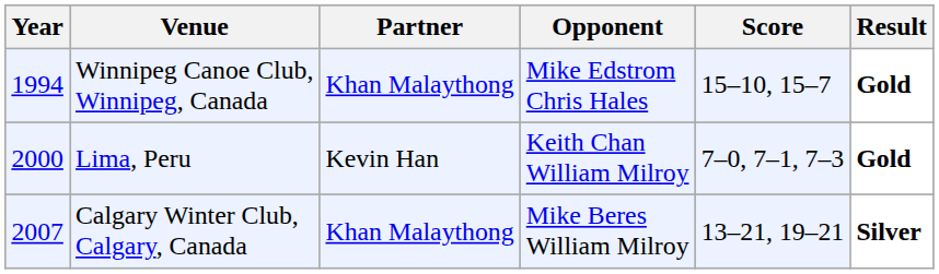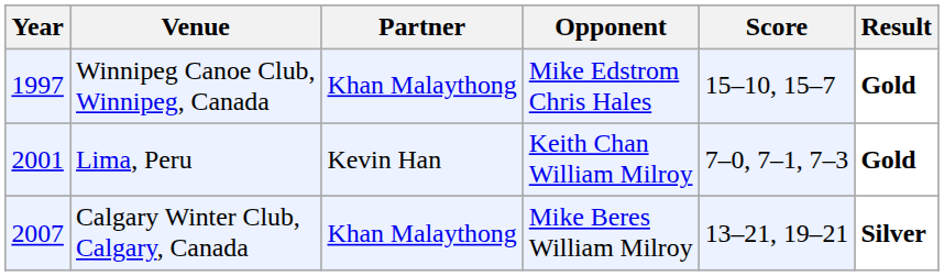Winnipeg Canoe Club, Winnipeg, Canada | Year: 1994 -> 1997
Lima, Peru | Year: 2000 -> 2001
